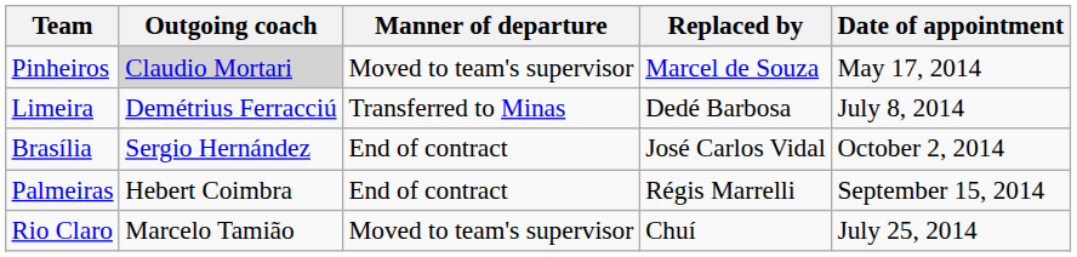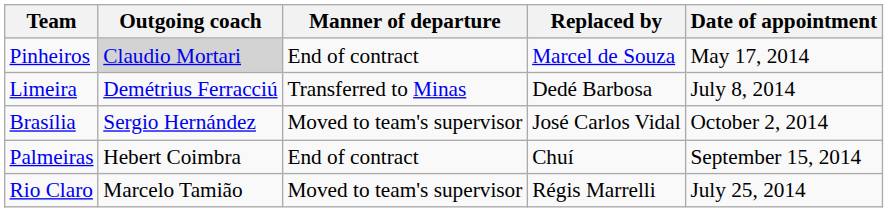Pinheiros | Manner of departure: Moved to team's supervisor -> End of contract
Brasília | Manner of departure: End of contract -> Moved to team's supervisor
Palmeiras | Replaced by: Régis Marrelli -> Chuí
Rio Claro | Replaced by: Chuí -> Régis Marrelli
